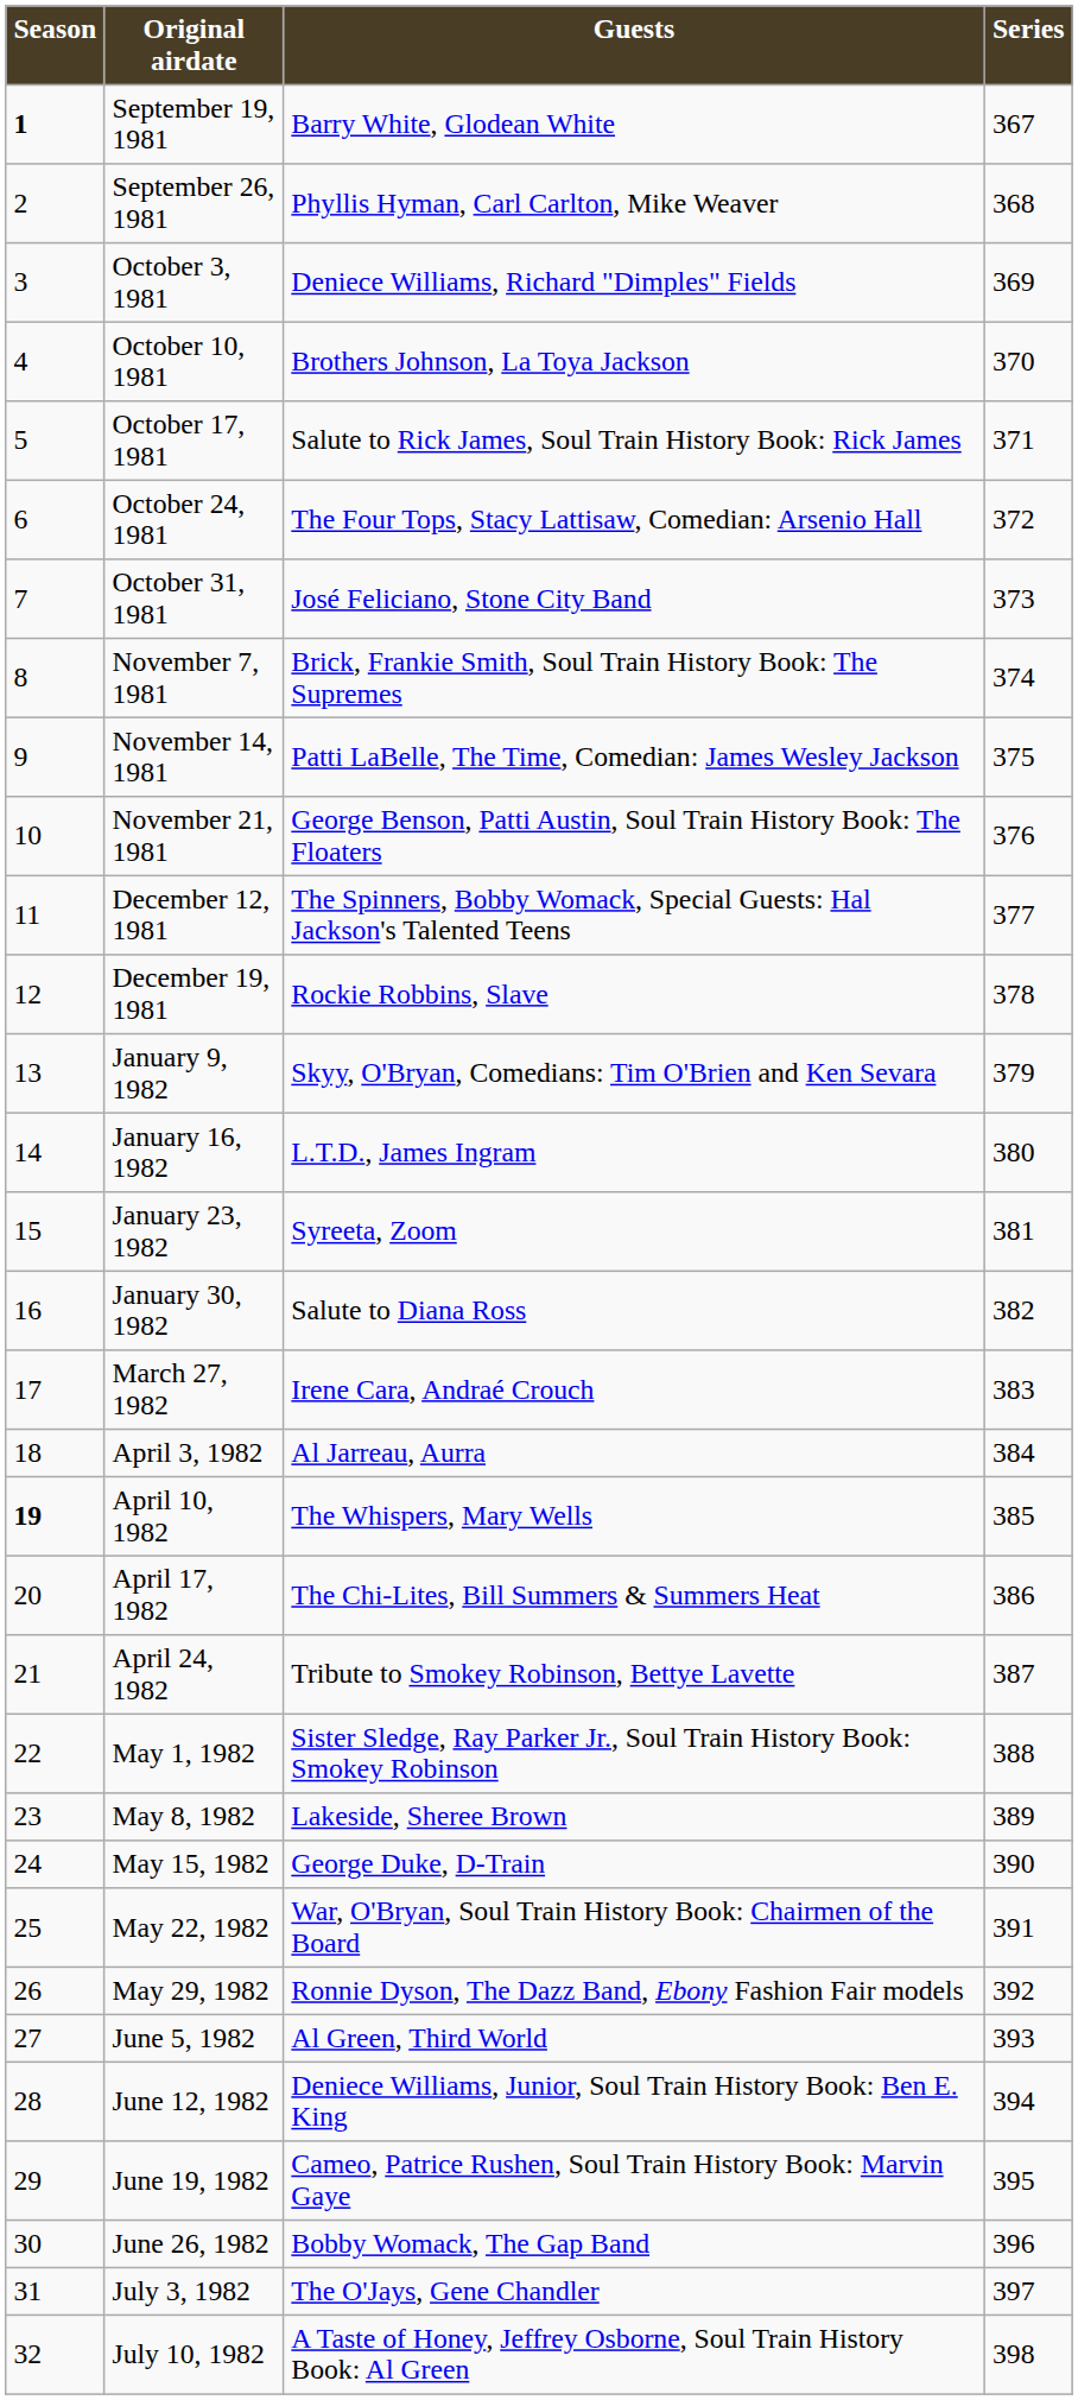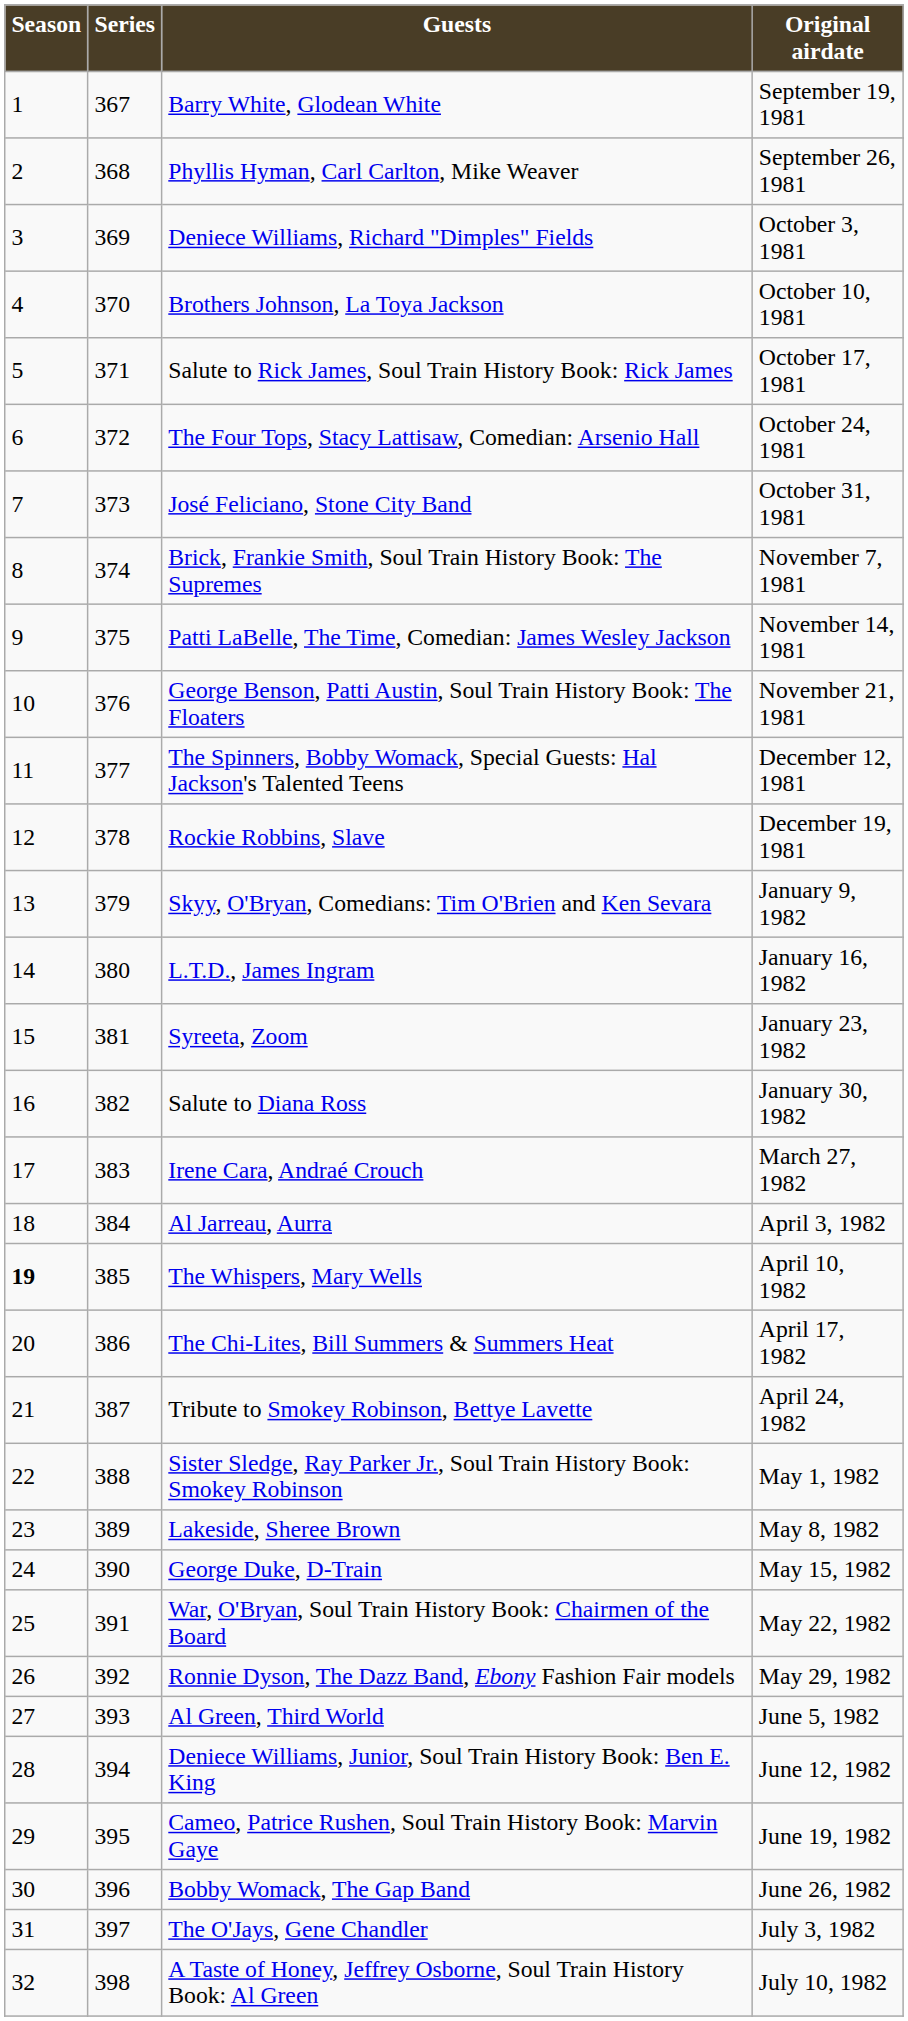columns swapped: Series <-> Original airdate
Barry White, Glodean White | Season: bold -> normal
